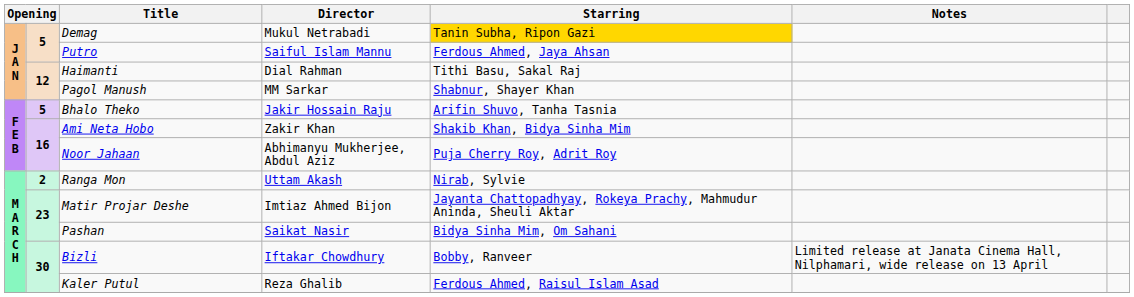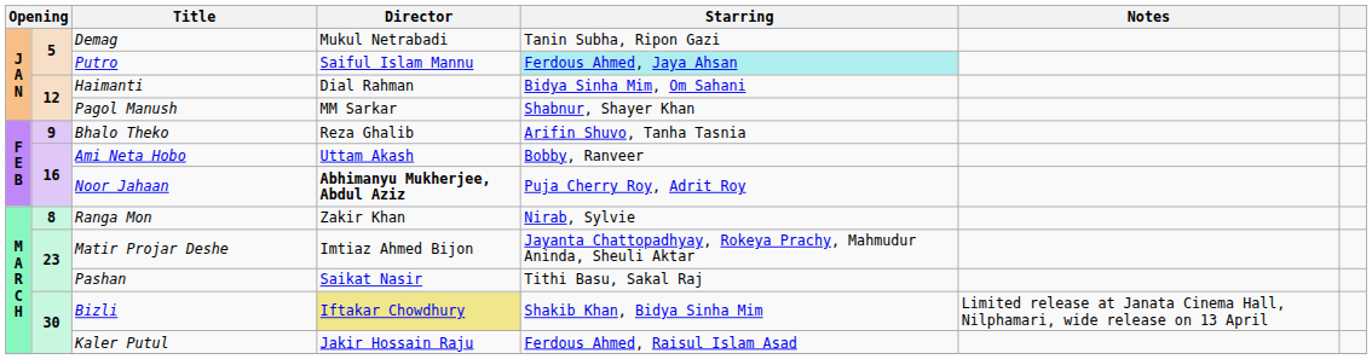Demag | Starring: gold background -> no background
Putro | Starring: no background -> paleturquoise background
Haimanti | Starring: Tithi Basu, Sakal Raj -> Bidya Sinha Mim, Om Sahani
Bhalo Theko | column 2: 5 -> 9
Bhalo Theko | Director: Jakir Hossain Raju -> Reza Ghalib
Ami Neta Hobo | Director: Zakir Khan -> Uttam Akash
Ami Neta Hobo | Starring: Shakib Khan, Bidya Sinha Mim -> Bobby, Ranveer
Noor Jahaan | Director: normal -> bold
Ranga Mon | column 2: 2 -> 8
Ranga Mon | Director: Uttam Akash -> Zakir Khan
Pashan | Starring: Bidya Sinha Mim, Om Sahani -> Tithi Basu, Sakal Raj
Bizli | Director: no background -> khaki background
Bizli | Starring: Bobby, Ranveer -> Shakib Khan, Bidya Sinha Mim
Kaler Putul | Director: Reza Ghalib -> Jakir Hossain Raju
